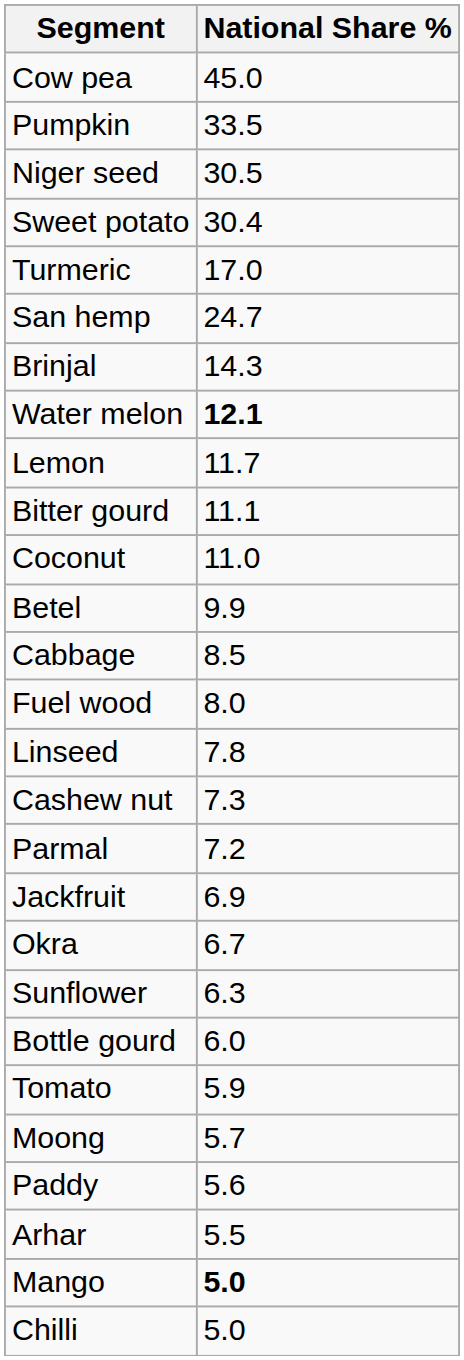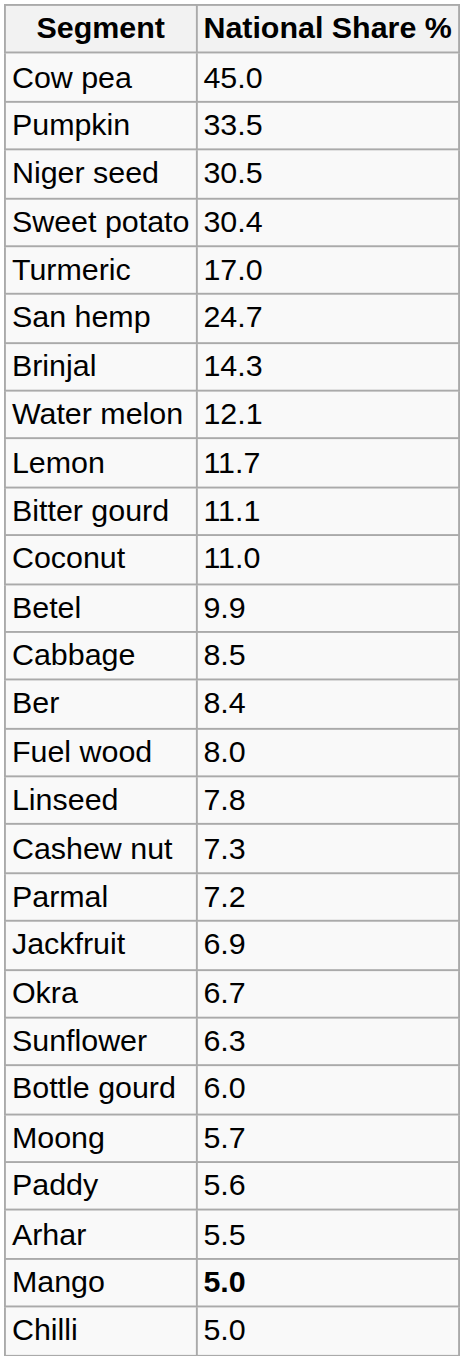Water melon | National Share %: bold -> normal
+ row: Ber | 8.4
- row: Tomato | 5.9
